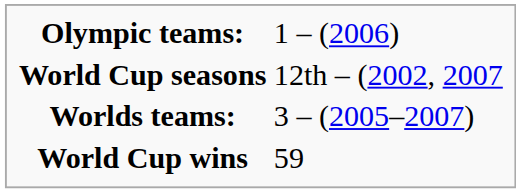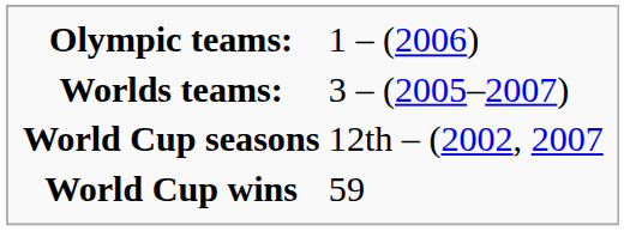rows swapped: Worlds teams: <-> World Cup seasons
